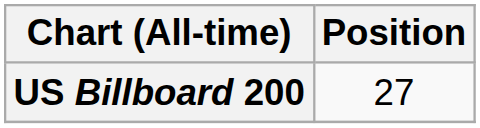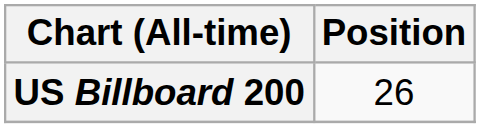US Billboard 200 | Position: 27 -> 26
